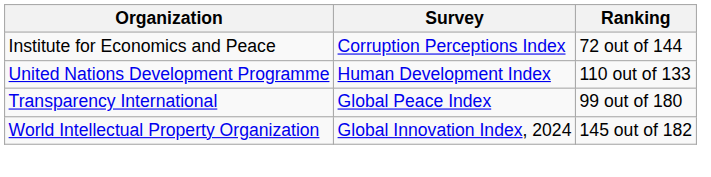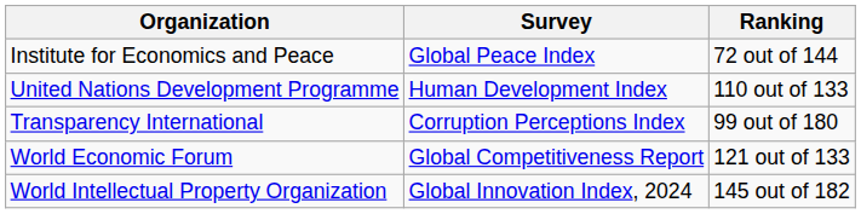Institute for Economics and Peace | Survey: Corruption Perceptions Index -> Global Peace Index
Transparency International | Survey: Global Peace Index -> Corruption Perceptions Index
+ row: World Economic Forum | Global Competitiveness Report | 121 out of 133
